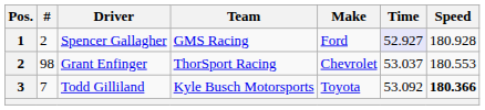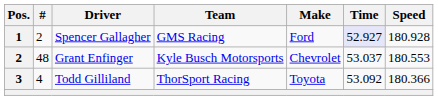Grant Enfinger | #: 98 -> 48
Grant Enfinger | Team: ThorSport Racing -> Kyle Busch Motorsports
Todd Gilliland | #: 7 -> 4
Todd Gilliland | Team: Kyle Busch Motorsports -> ThorSport Racing
Todd Gilliland | Speed: bold -> normal
